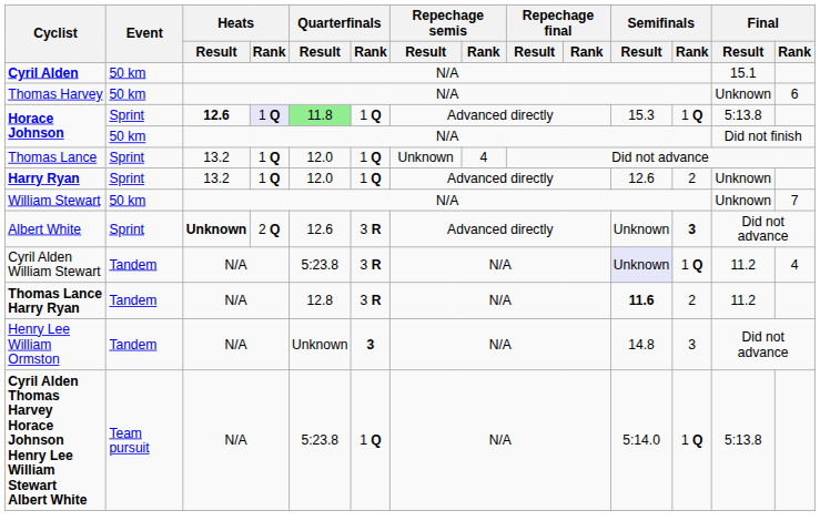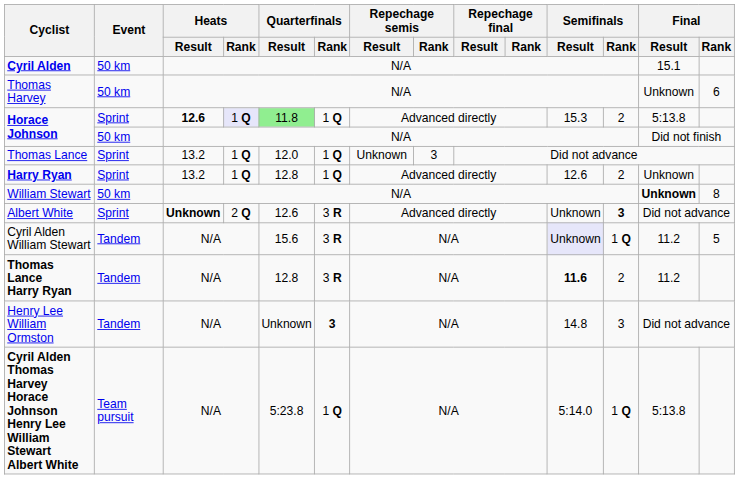Horace Johnson / Sprint | Semifinals / Rank: 1 Q -> 2
Thomas Lance | Repechage semis / Rank: 4 -> 3
Harry Ryan | Quarterfinals / Result: 12.0 -> 12.8
William Stewart | Final / Result: normal -> bold
William Stewart | Final / Rank: 7 -> 8
Cyril Alden William Stewart | Quarterfinals / Result: 5:23.8 -> 15.6
Cyril Alden William Stewart | Final / Rank: 4 -> 5
